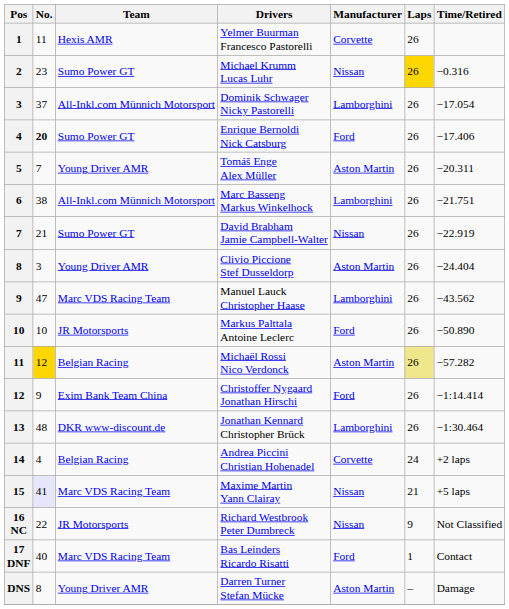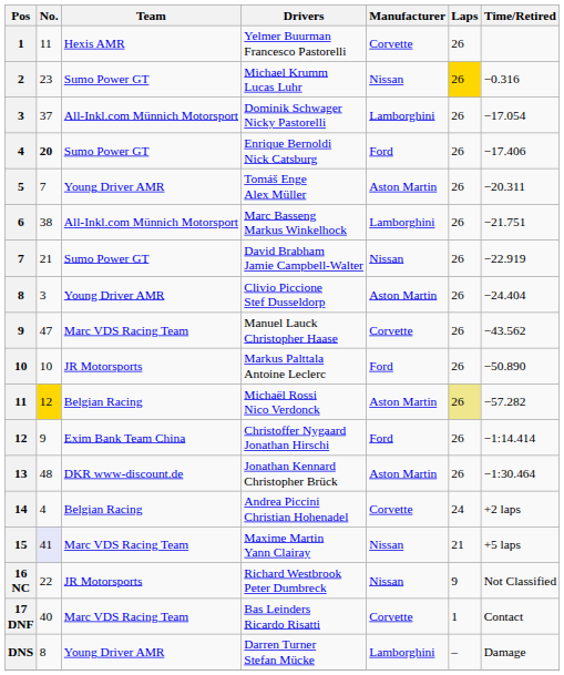Manuel Lauck Christopher Haase | Manufacturer: Lamborghini -> Corvette
Jonathan Kennard Christopher Brück | Manufacturer: Lamborghini -> Aston Martin
Bas Leinders Ricardo Risatti | Manufacturer: Ford -> Corvette
Darren Turner Stefan Mücke | Manufacturer: Aston Martin -> Lamborghini
